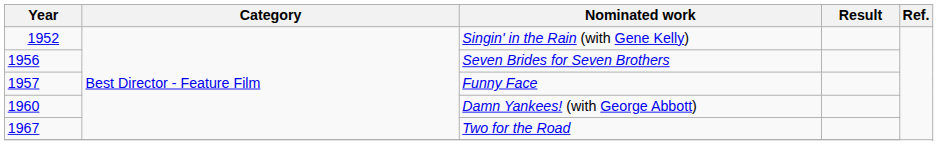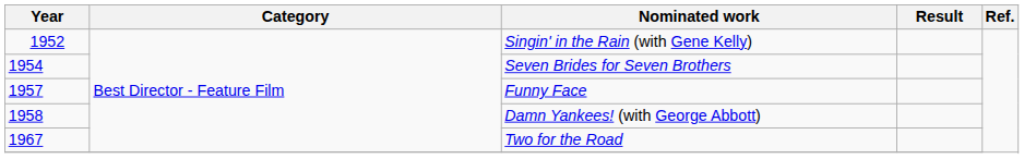Seven Brides for Seven Brothers | Year: 1956 -> 1954
Damn Yankees! (with George Abbott) | Year: 1960 -> 1958
